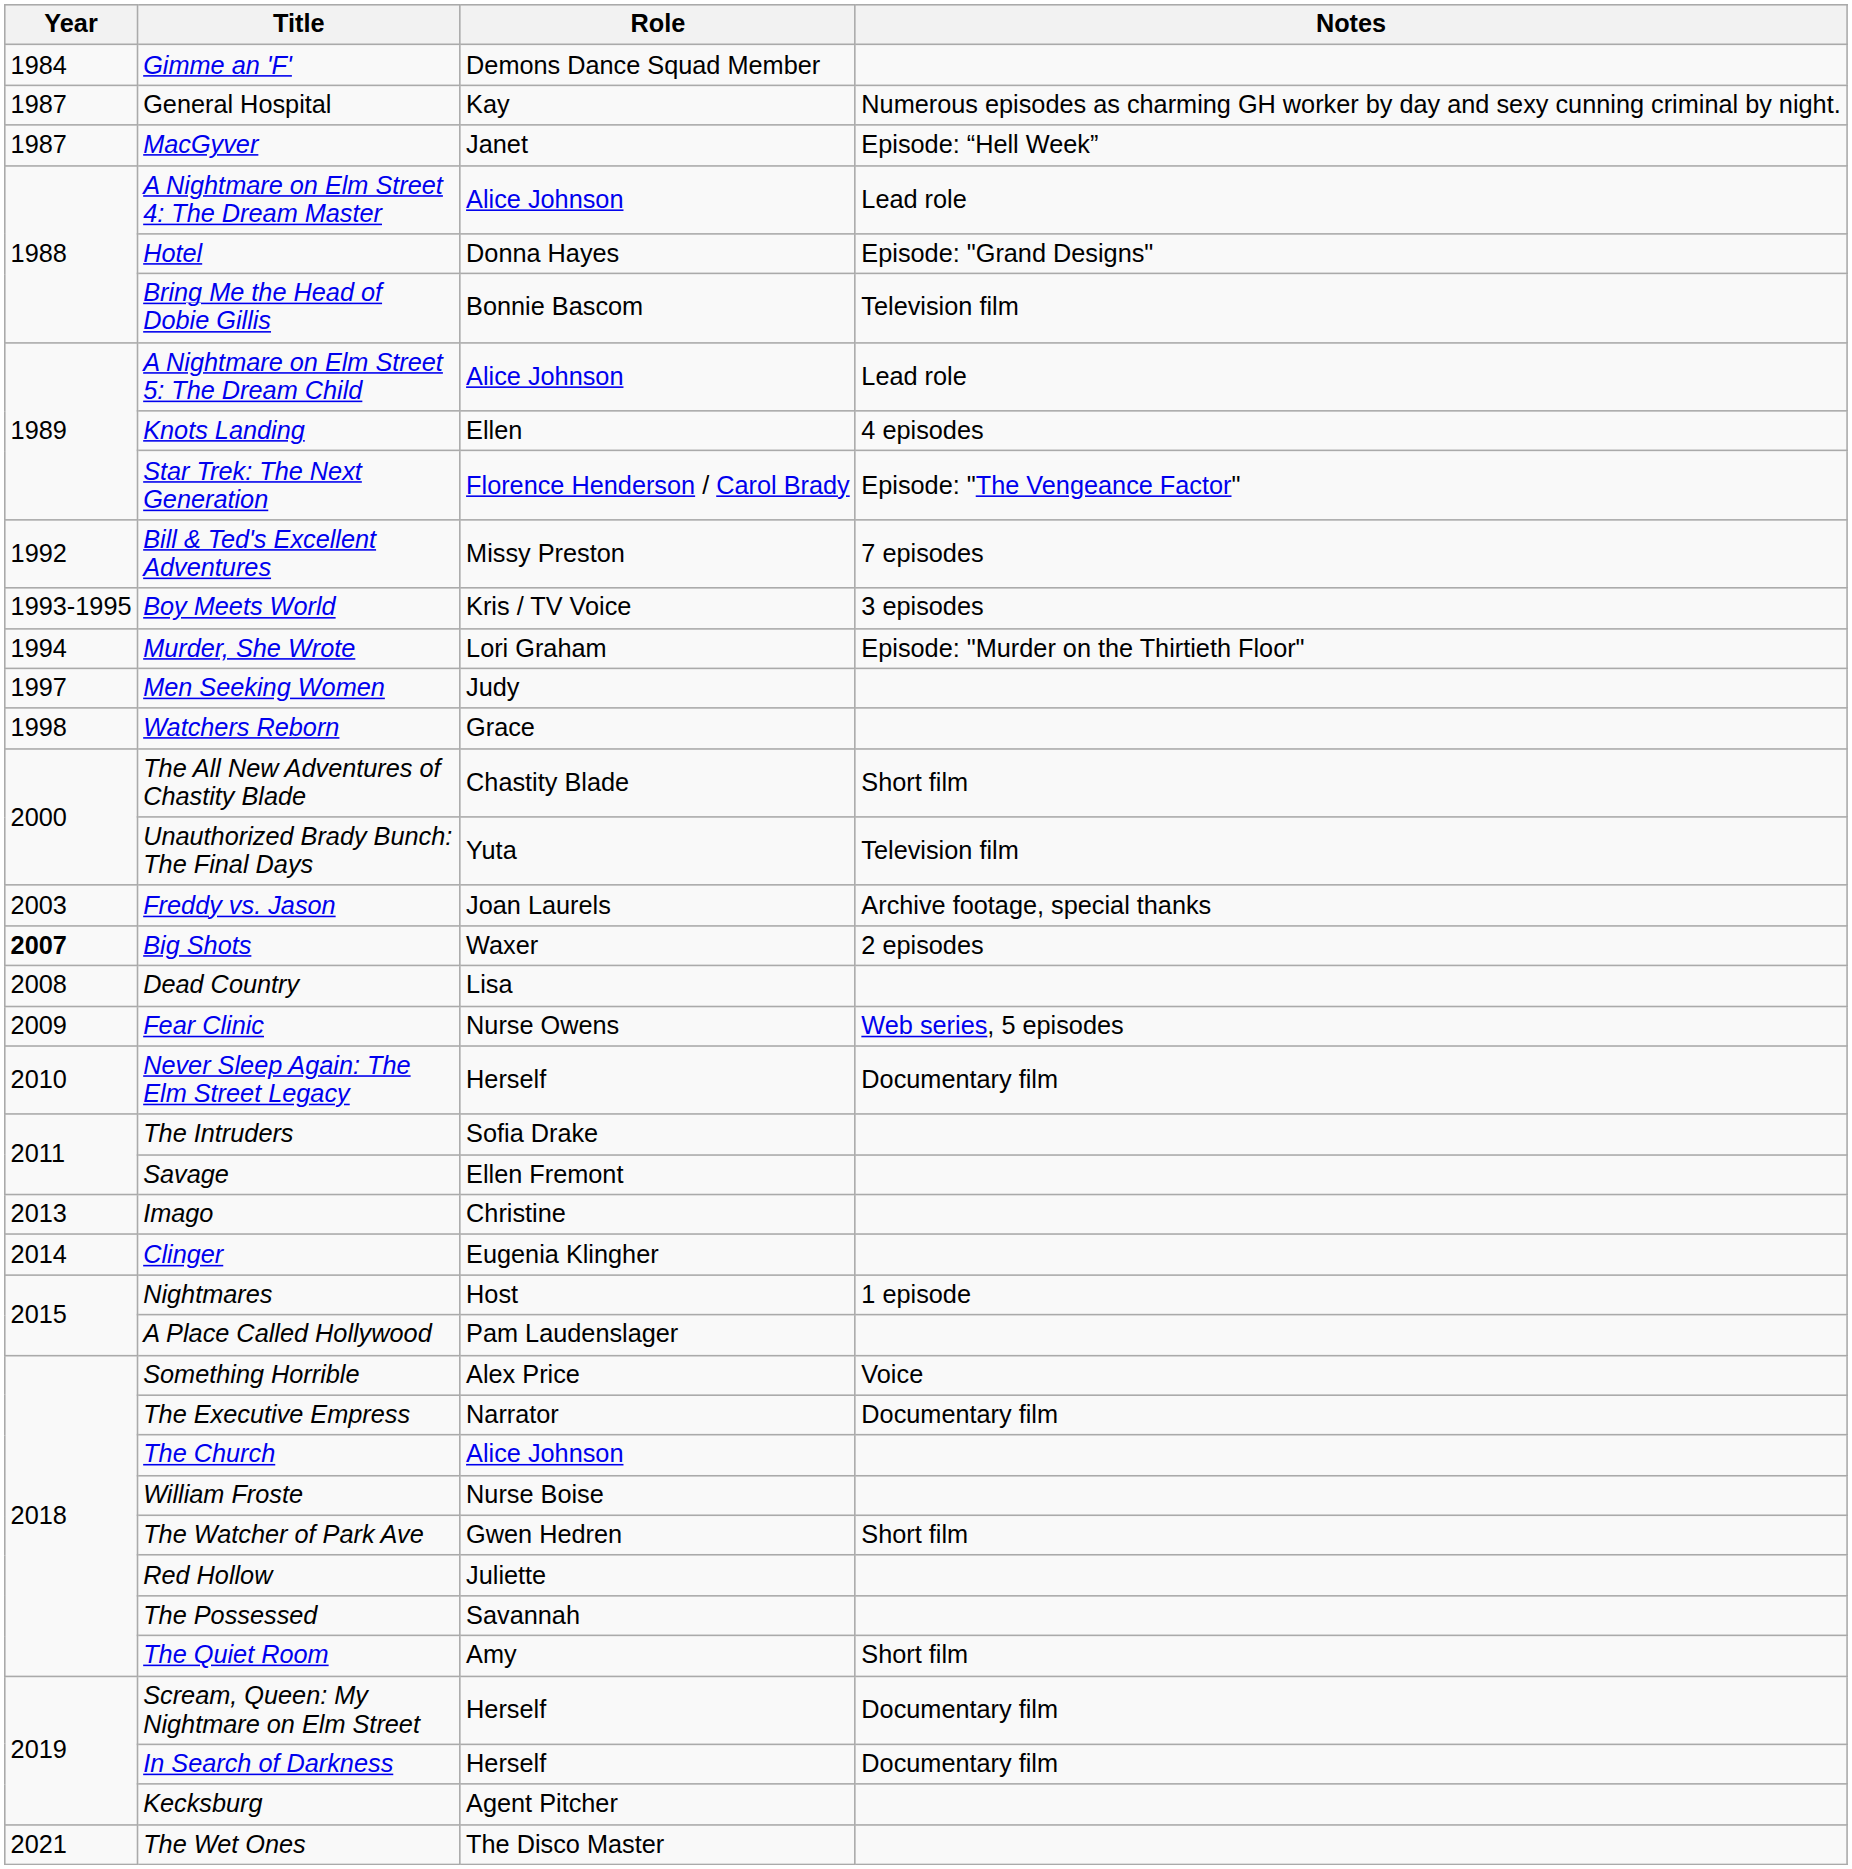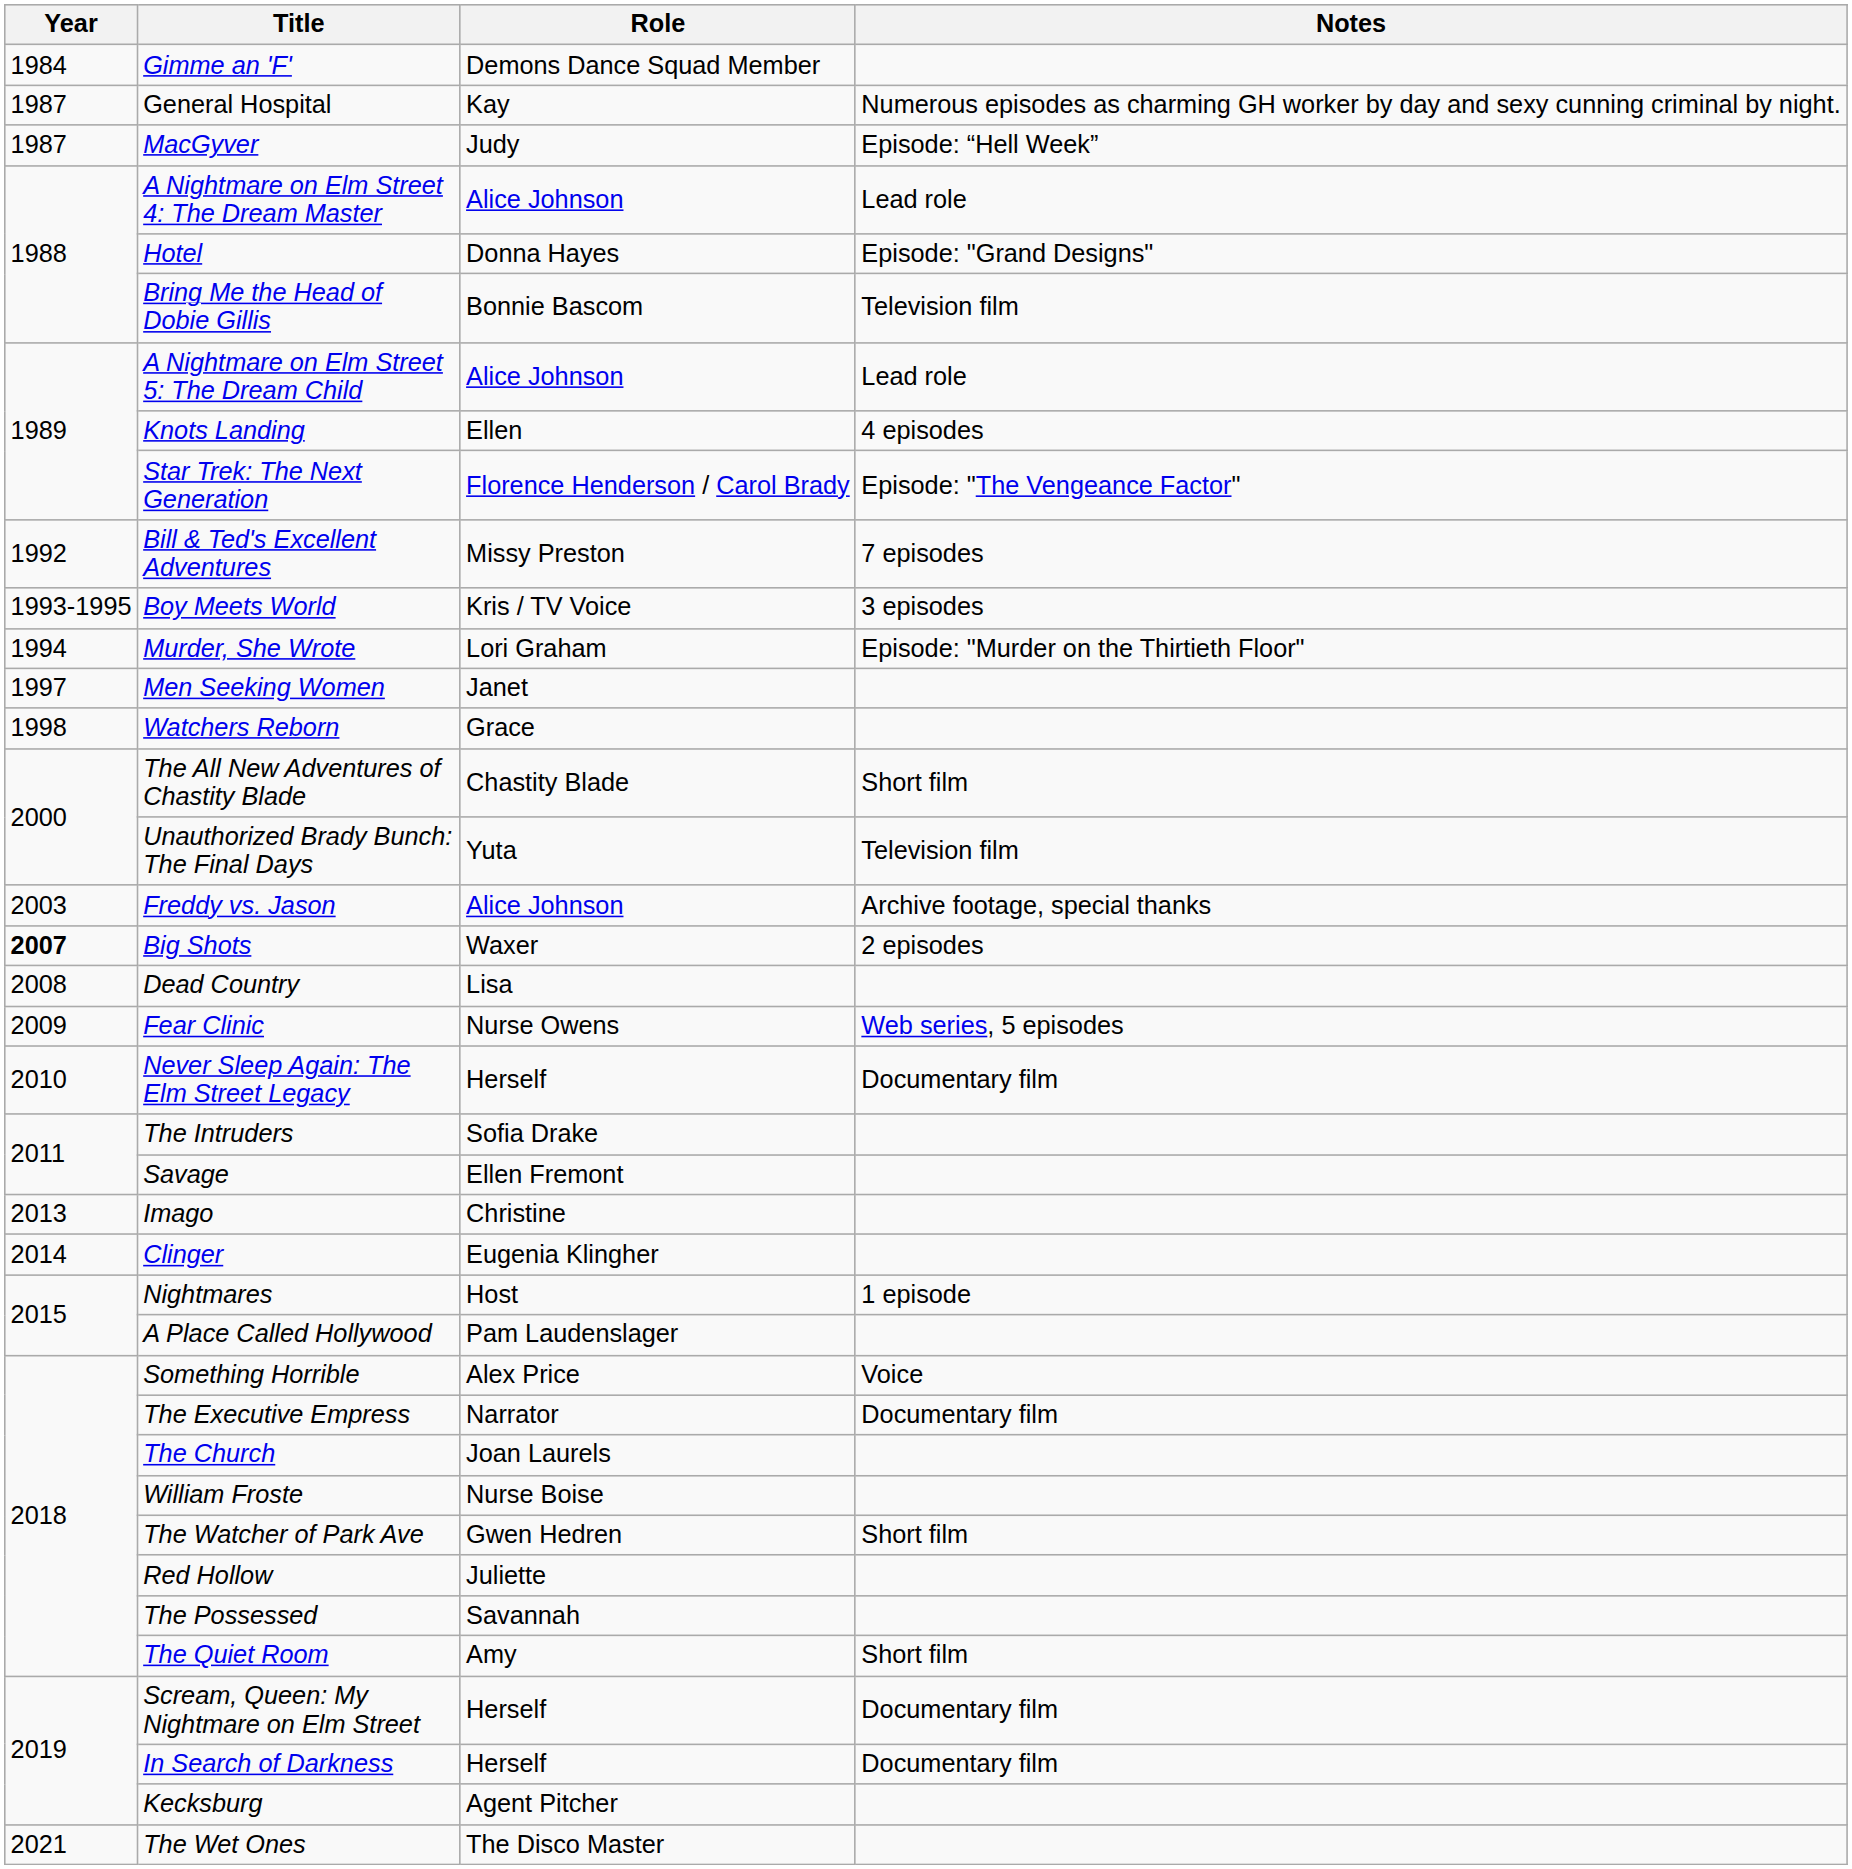MacGyver | Role: Janet -> Judy
Men Seeking Women | Role: Judy -> Janet
Freddy vs. Jason | Role: Joan Laurels -> Alice Johnson
The Church | Role: Alice Johnson -> Joan Laurels
